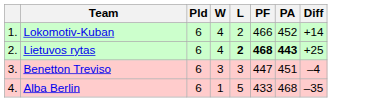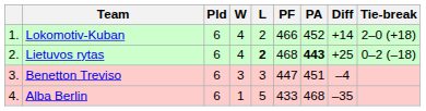+ column: Tie-break | 2–0 (+18) | 0–2 (–18)
Lietuvos rytas | PF: bold -> normal
